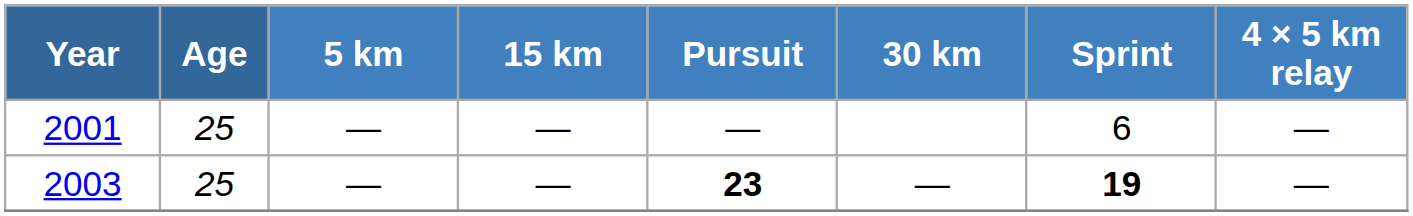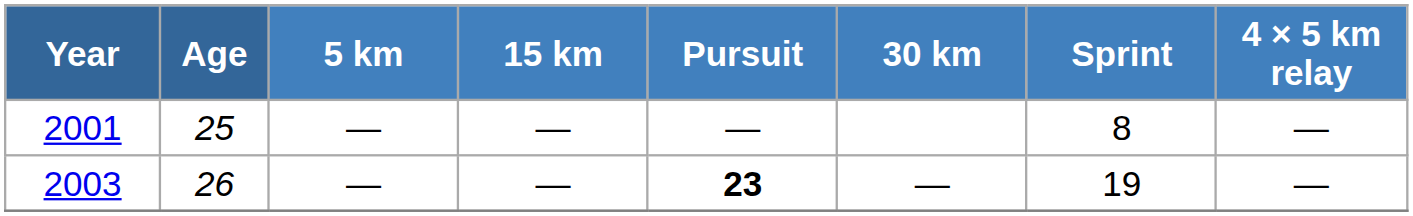2001 | Sprint: 6 -> 8
2003 | Age: 25 -> 26
2003 | Sprint: bold -> normal
